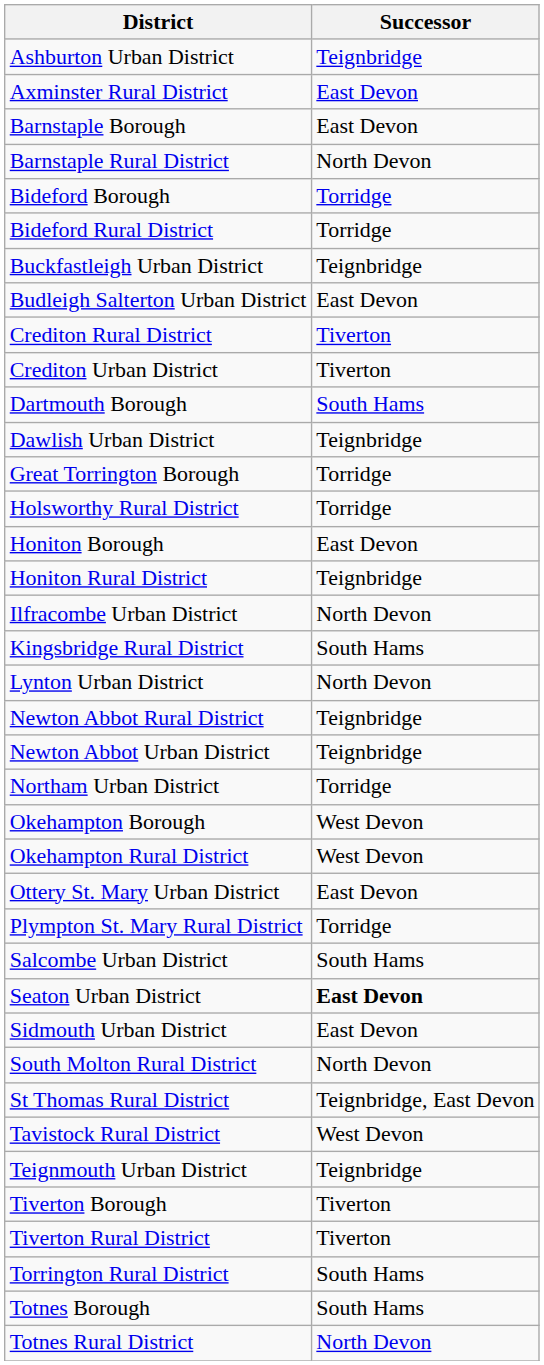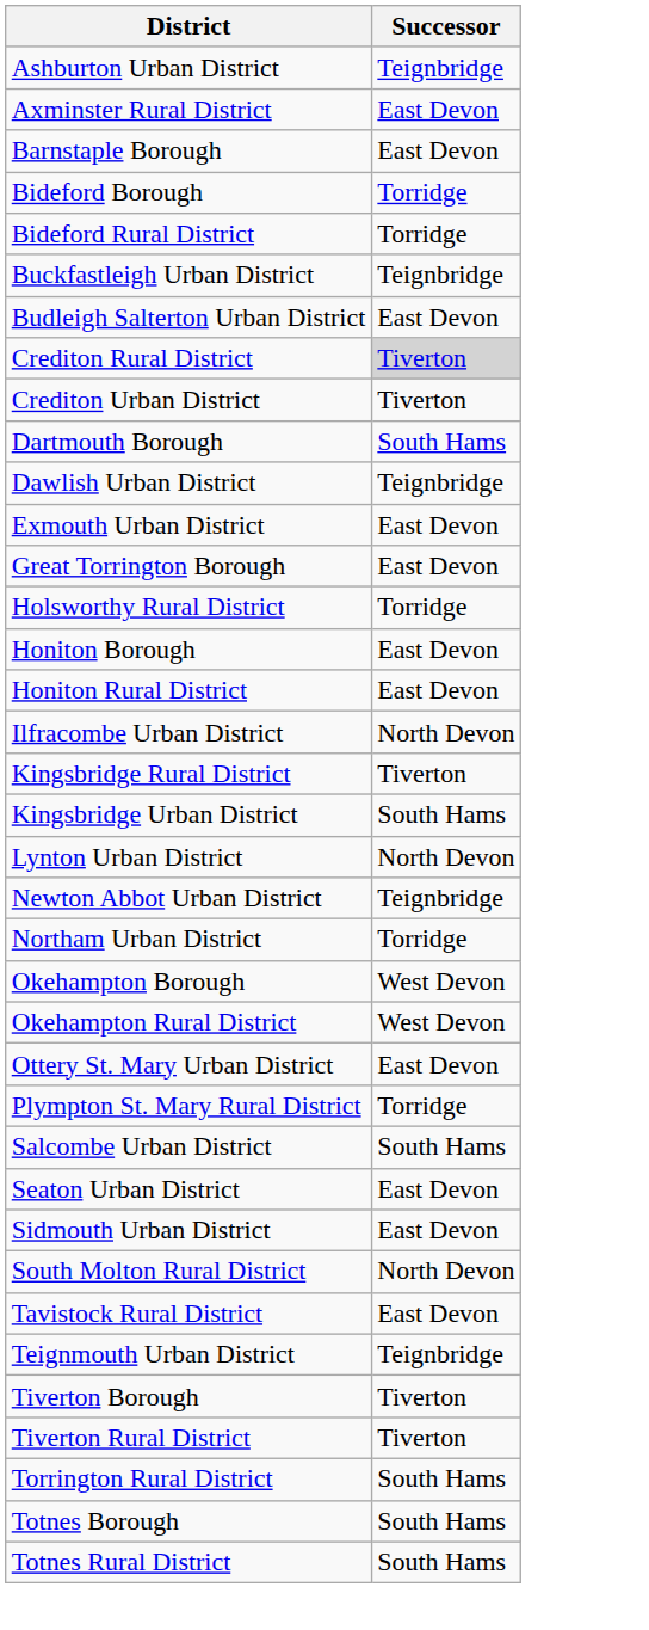- row: Barnstaple Rural District | North Devon
Crediton Rural District | Successor: no background -> lightgrey background
+ row: Exmouth Urban District | East Devon
Great Torrington Borough | Successor: Torridge -> East Devon
Honiton Rural District | Successor: Teignbridge -> East Devon
Kingsbridge Rural District | Successor: South Hams -> Tiverton
+ row: Kingsbridge Urban District | South Hams
- row: Newton Abbot Rural District | Teignbridge
Seaton Urban District | Successor: bold -> normal
- row: St Thomas Rural District | Teignbridge, East Devon
Tavistock Rural District | Successor: West Devon -> East Devon
Totnes Rural District | Successor: North Devon -> South Hams
